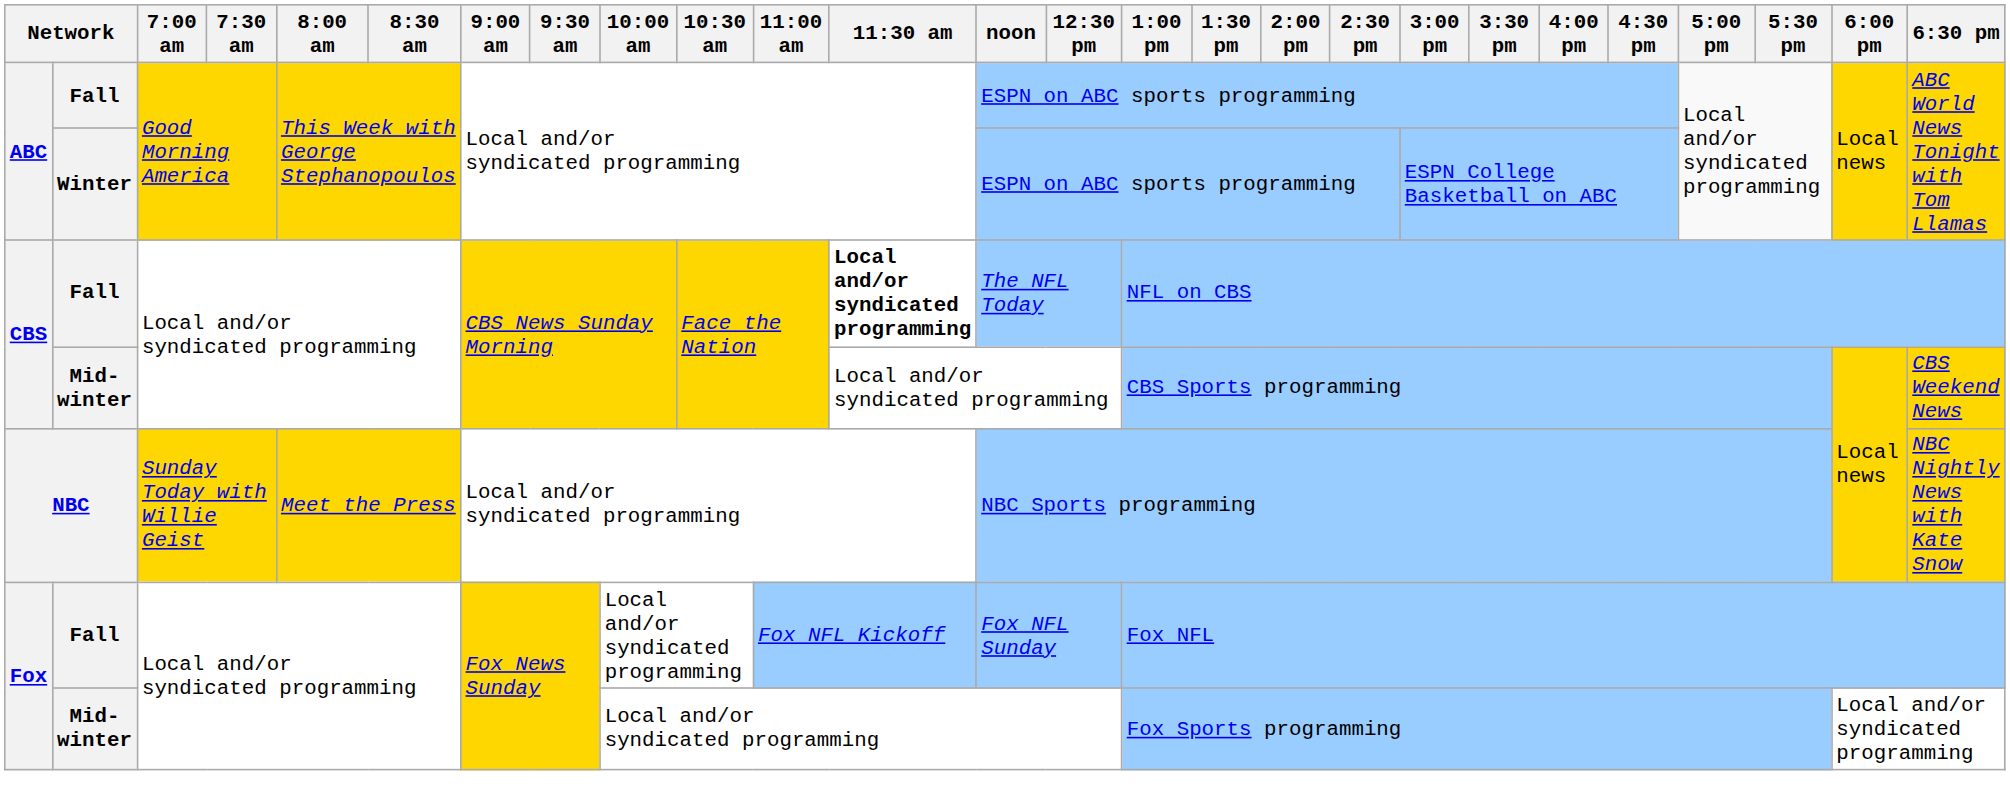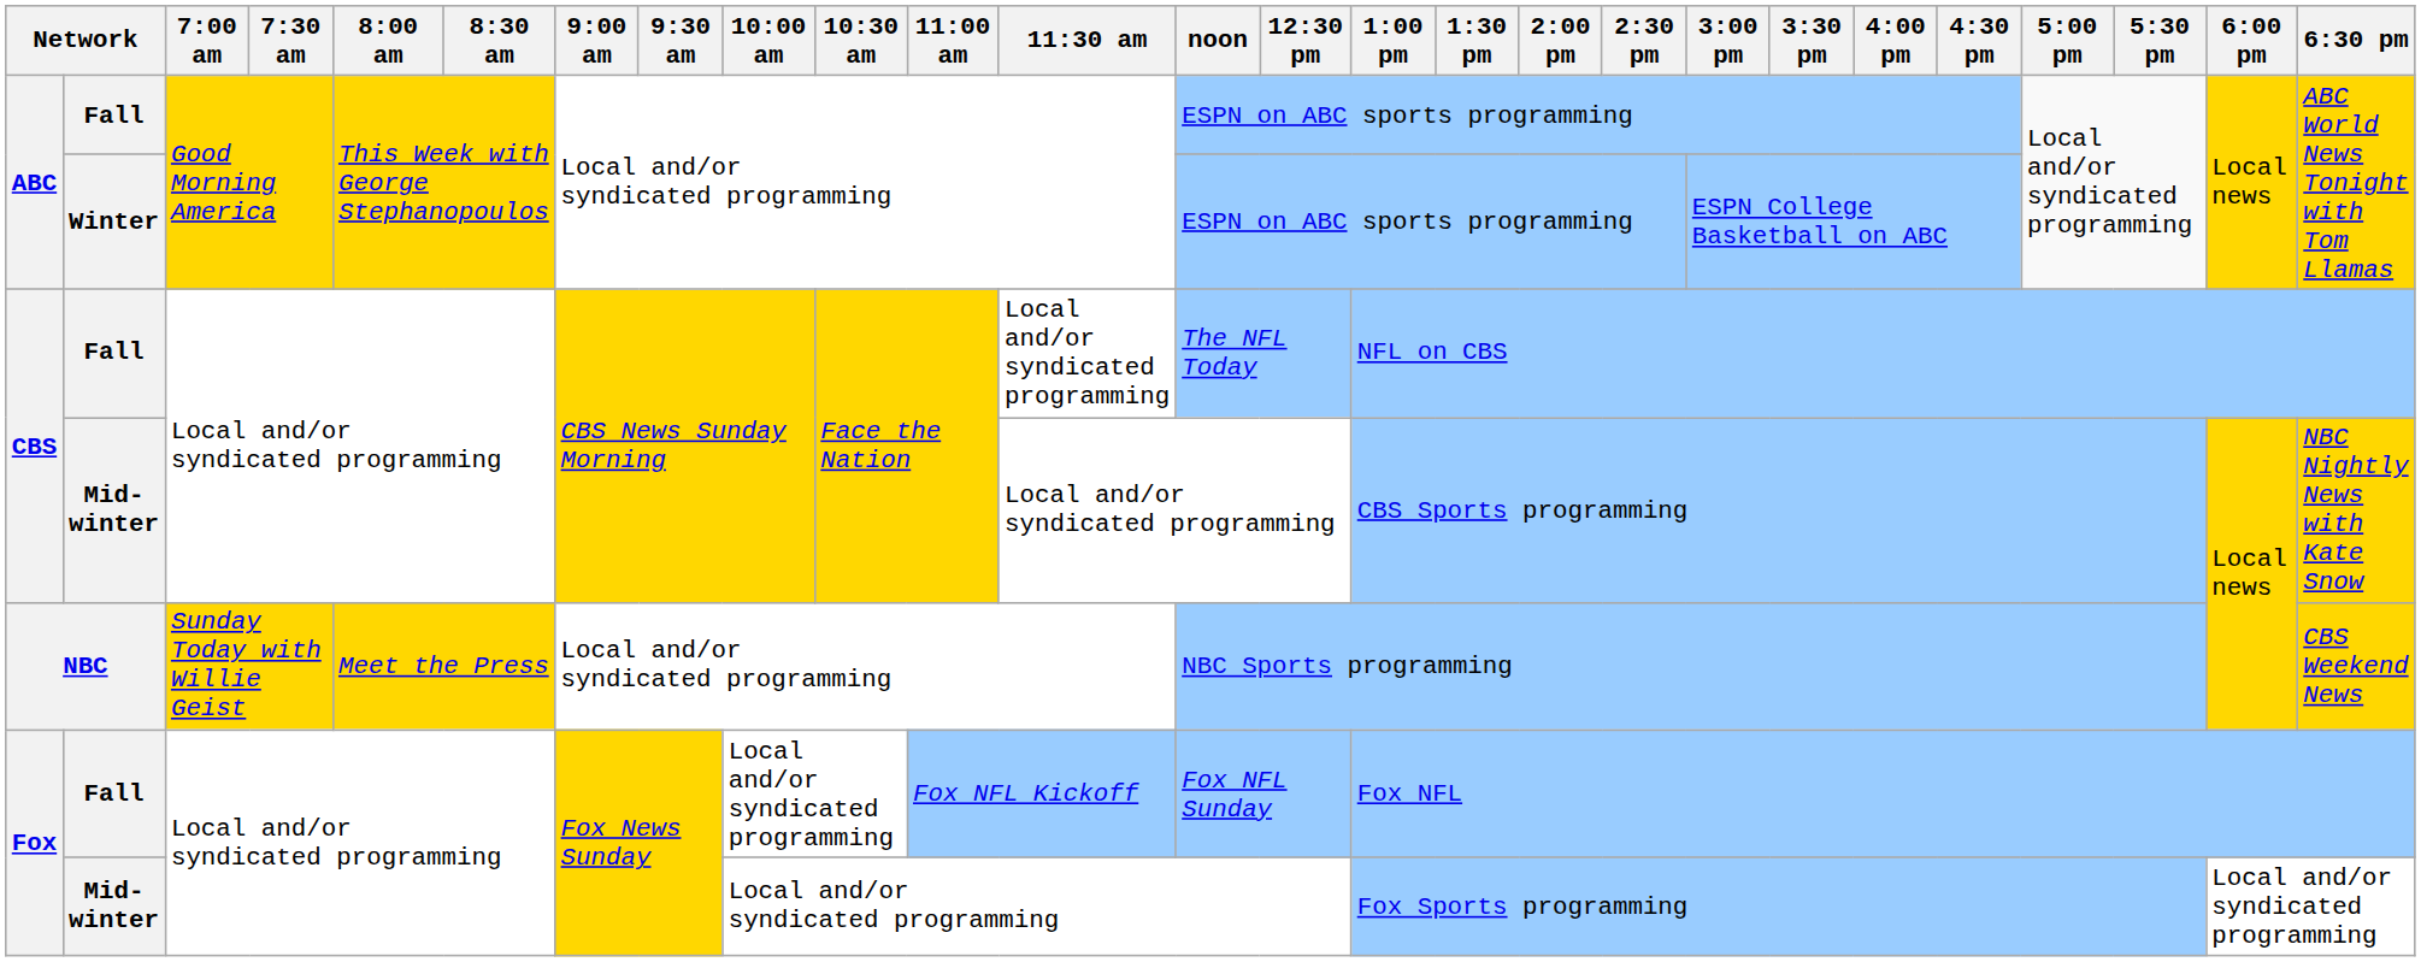CBS / Fall | 11:30 am: bold -> normal
CBS / Mid-winter | 6:30 pm: CBS Weekend News -> NBC Nightly News with Kate Snow
NBC | 6:30 pm: NBC Nightly News with Kate Snow -> CBS Weekend News
